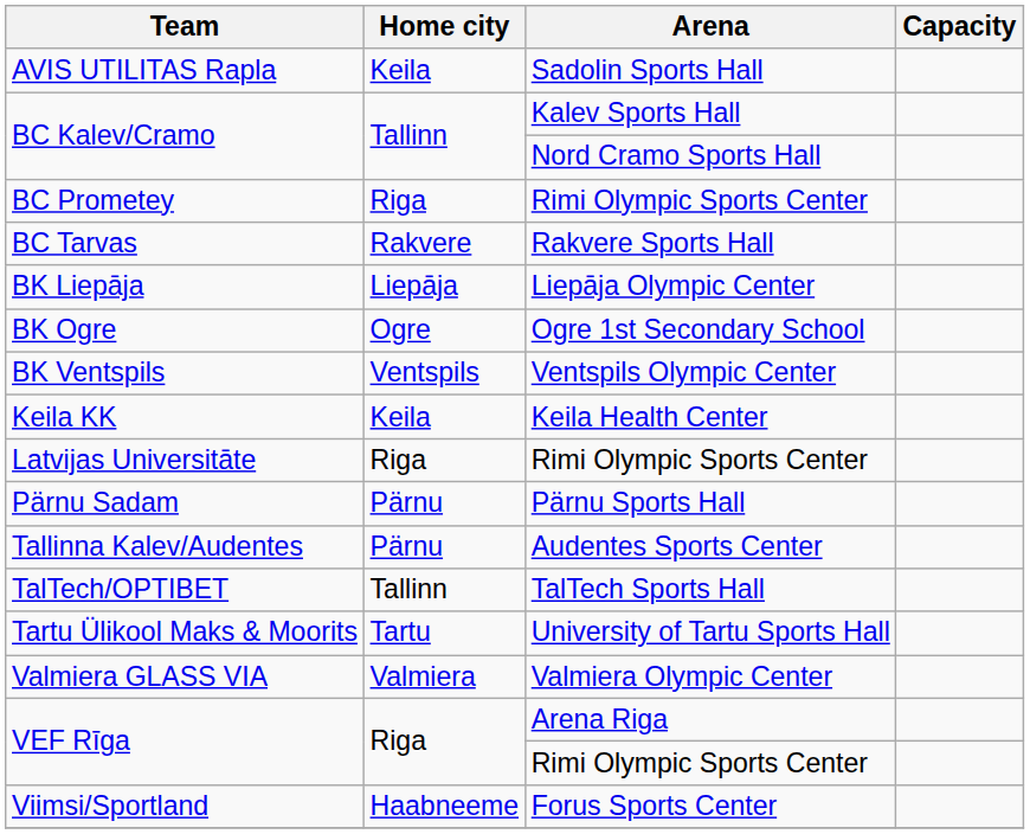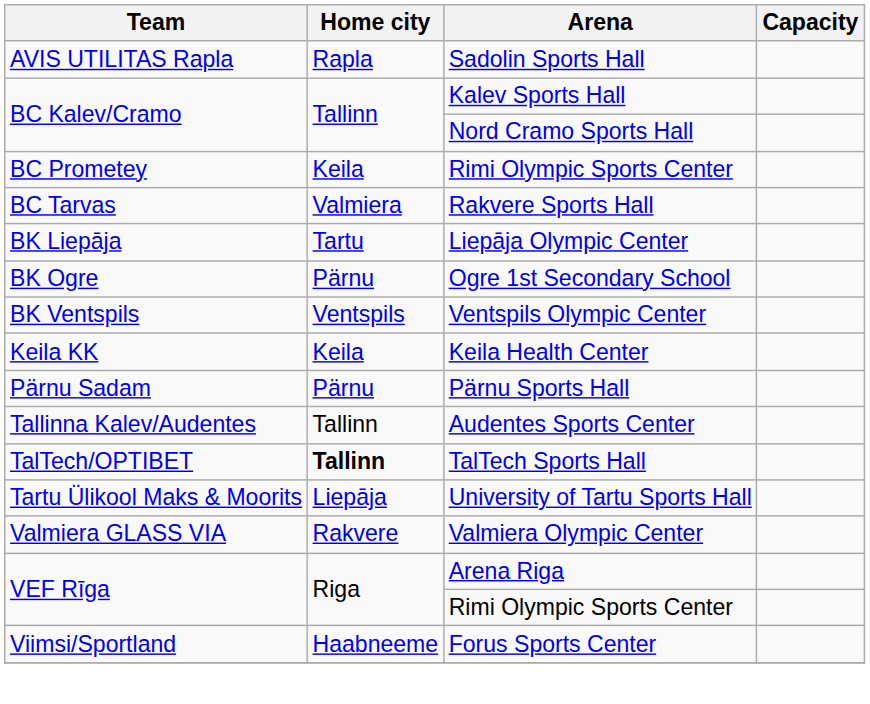AVIS UTILITAS Rapla | Home city: Keila -> Rapla
BC Prometey | Home city: Riga -> Keila
BC Tarvas | Home city: Rakvere -> Valmiera
BK Liepāja | Home city: Liepāja -> Tartu
BK Ogre | Home city: Ogre -> Pärnu
- row: Latvijas Universitāte | Riga | Rimi Olympic Sports Center
Tallinna Kalev/Audentes | Home city: Pärnu -> Tallinn
TalTech/OPTIBET | Home city: normal -> bold
Tartu Ülikool Maks & Moorits | Home city: Tartu -> Liepāja
Valmiera GLASS VIA | Home city: Valmiera -> Rakvere
